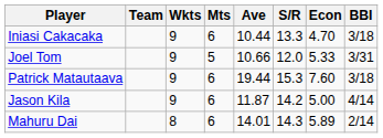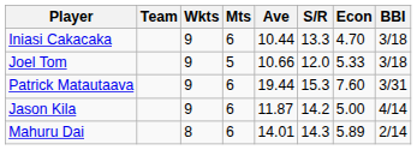Joel Tom | BBI: 3/31 -> 3/18
Patrick Matautaava | BBI: 3/18 -> 3/31
